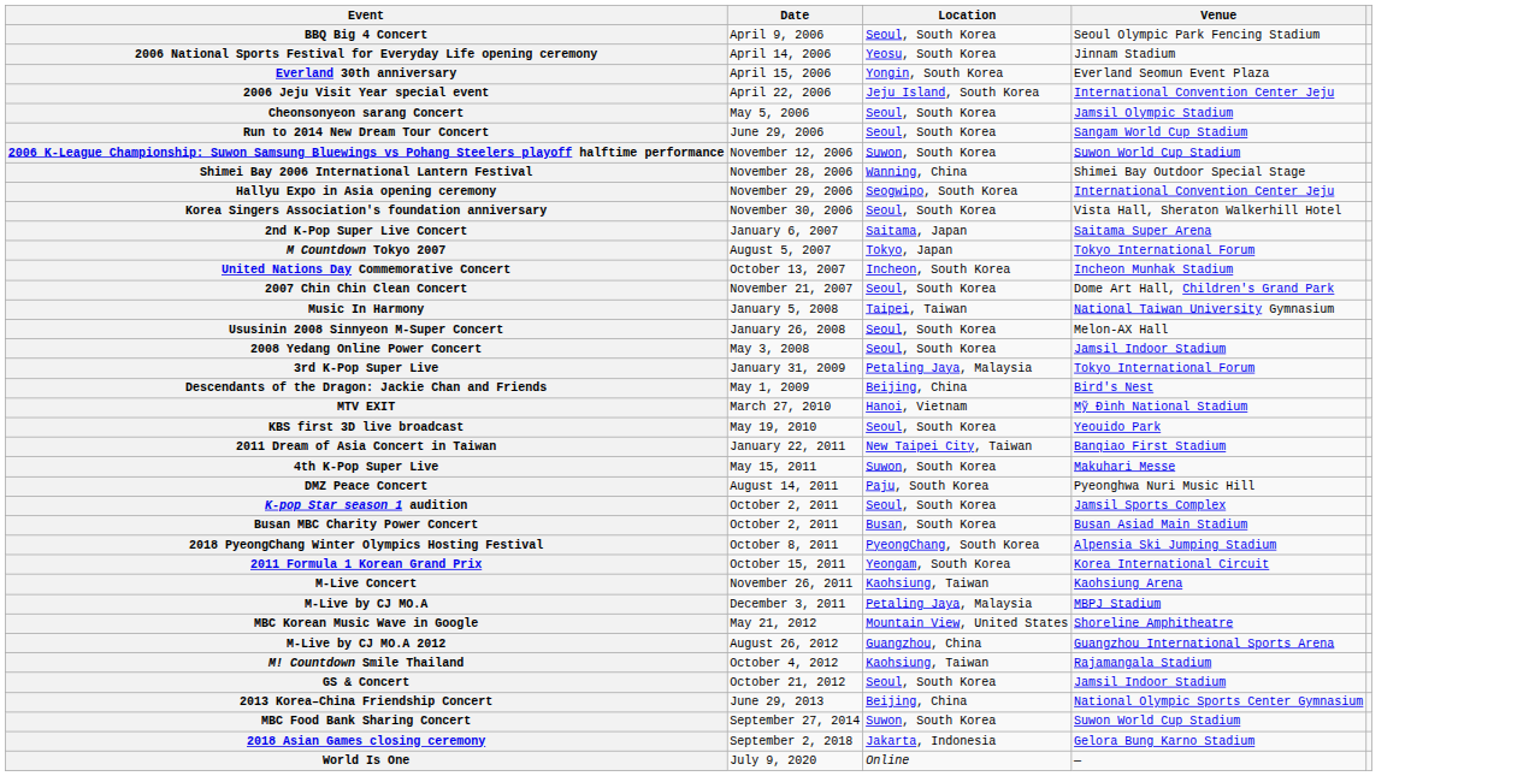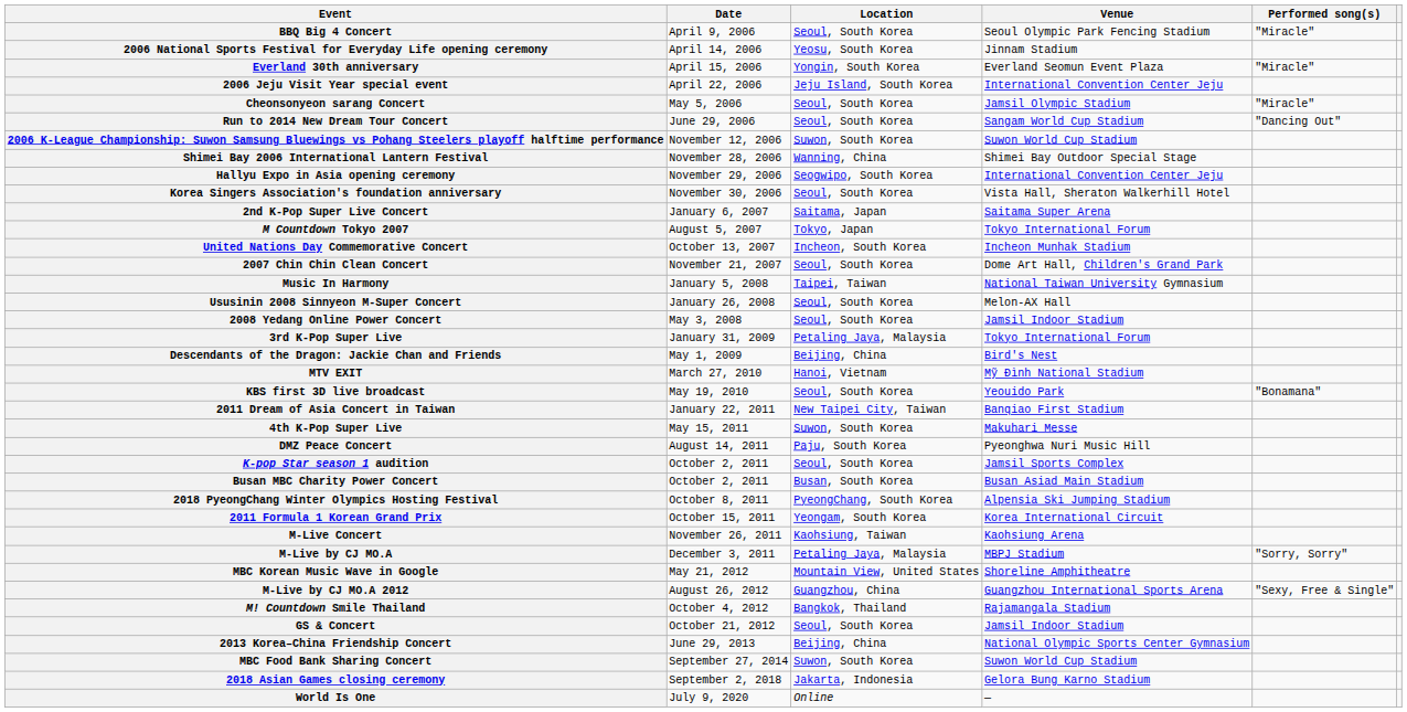+ column: Performed song(s) | "Miracle" | "Miracle" | "Miracle" | "Dancing Out" | "Bonamana" | "Sorry, Sorry" | "Sexy, Free & Single"
M! Countdown Smile Thailand | Location: Kaohsiung, Taiwan -> Bangkok, Thailand
